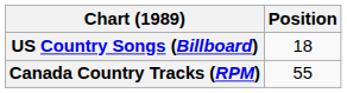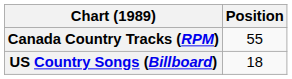rows swapped: Canada Country Tracks (RPM) <-> US Country Songs (Billboard)
